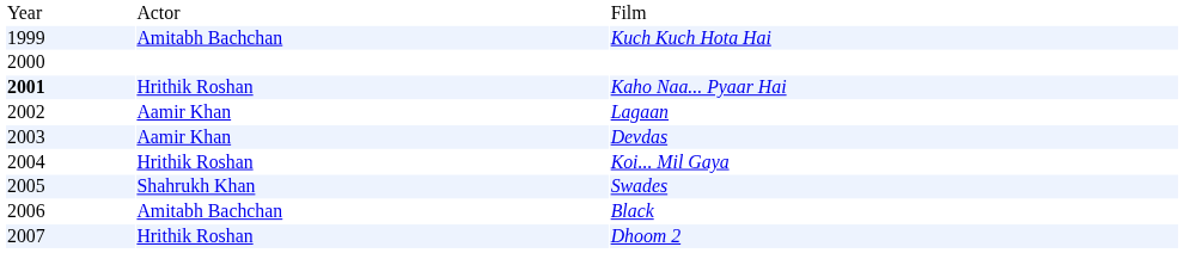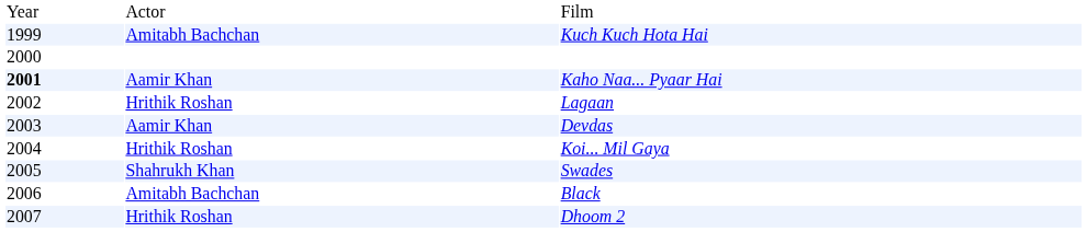Kaho Naa... Pyaar Hai | column 2: Hrithik Roshan -> Aamir Khan
Lagaan | column 2: Aamir Khan -> Hrithik Roshan
